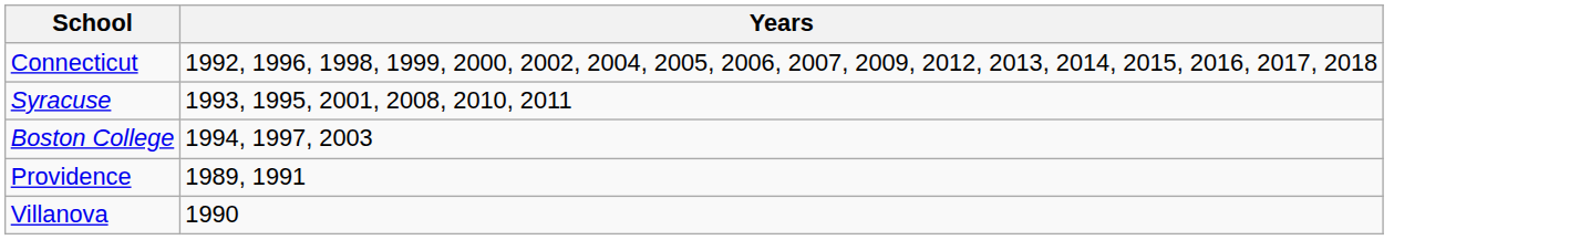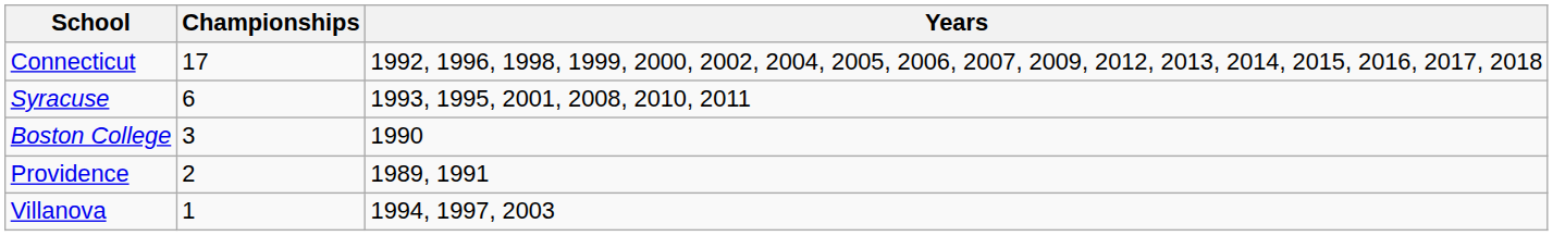+ column: Championships | 17 | 6 | 3 | 2 | 1
Boston College | Years: 1994, 1997, 2003 -> 1990
Villanova | Years: 1990 -> 1994, 1997, 2003
